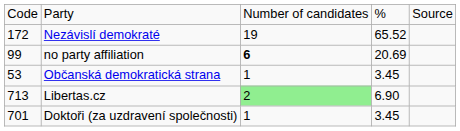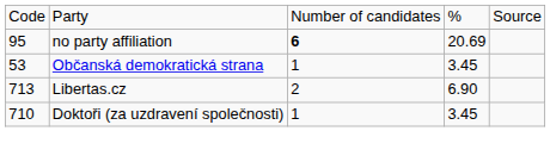- row: 172 | Nezávislí demokraté | 19 | 65.52
no party affiliation | column 1: 99 -> 95
Libertas.cz | column 3: lightgreen background -> no background
Doktoři (za uzdravení společnosti) | column 1: 701 -> 710
